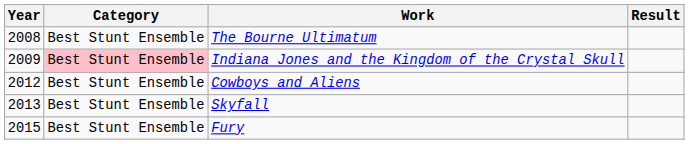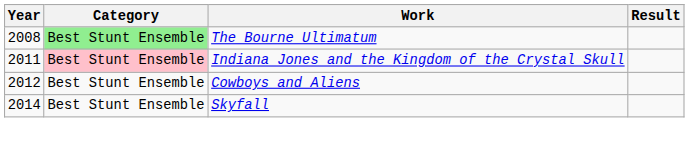The Bourne Ultimatum | Category: no background -> lightgreen background
Indiana Jones and the Kingdom of the Crystal Skull | Year: 2009 -> 2011
Skyfall | Year: 2013 -> 2014
- row: 2015 | Best Stunt Ensemble | Fury
